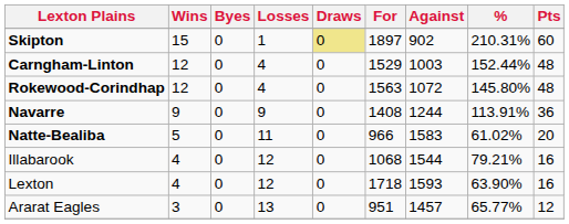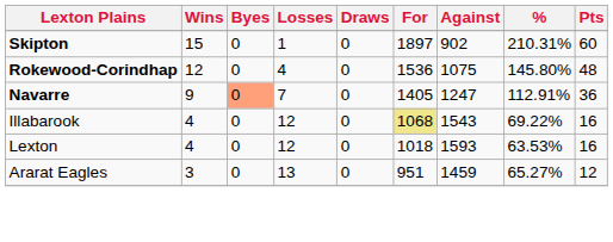Skipton | Draws: khaki background -> no background
- row: Carngham-Linton | 12 | 0 | 4 | 0 | 1529 | 1003 | 152.44% | 48
Rokewood-Corindhap | For: 1563 -> 1536
Rokewood-Corindhap | Against: 1072 -> 1075
Navarre | Byes: no background -> lightsalmon background
Navarre | Losses: 9 -> 7
Navarre | For: 1408 -> 1405
Navarre | Against: 1244 -> 1247
Navarre | %: 113.91% -> 112.91%
- row: Natte-Bealiba | 5 | 0 | 11 | 0 | 966 | 1583 | 61.02% | 20
Illabarook | For: no background -> khaki background
Illabarook | Against: 1544 -> 1543
Illabarook | %: 79.21% -> 69.22%
Lexton | For: 1718 -> 1018
Lexton | %: 63.90% -> 63.53%
Ararat Eagles | Against: 1457 -> 1459
Ararat Eagles | %: 65.77% -> 65.27%
